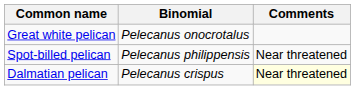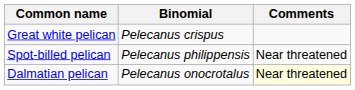Great white pelican | Binomial: Pelecanus onocrotalus -> Pelecanus crispus
Dalmatian pelican | Binomial: Pelecanus crispus -> Pelecanus onocrotalus
